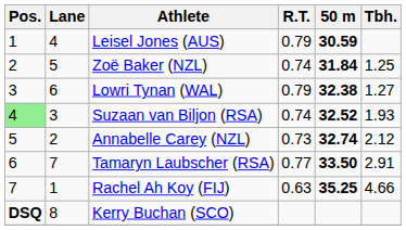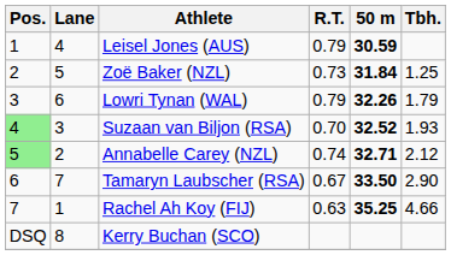Zoë Baker (NZL) | R.T.: 0.74 -> 0.73
Lowri Tynan (WAL) | 50 m: 32.38 -> 32.26
Lowri Tynan (WAL) | Tbh.: 1.27 -> 1.79
Suzaan van Biljon (RSA) | R.T.: 0.74 -> 0.70
Annabelle Carey (NZL) | Pos.: no background -> lightgreen background
Annabelle Carey (NZL) | R.T.: 0.73 -> 0.74
Annabelle Carey (NZL) | 50 m: 32.74 -> 32.71
Tamaryn Laubscher (RSA) | R.T.: 0.77 -> 0.67
Tamaryn Laubscher (RSA) | Tbh.: 2.91 -> 2.90
Kerry Buchan (SCO) | Pos.: bold -> normal
